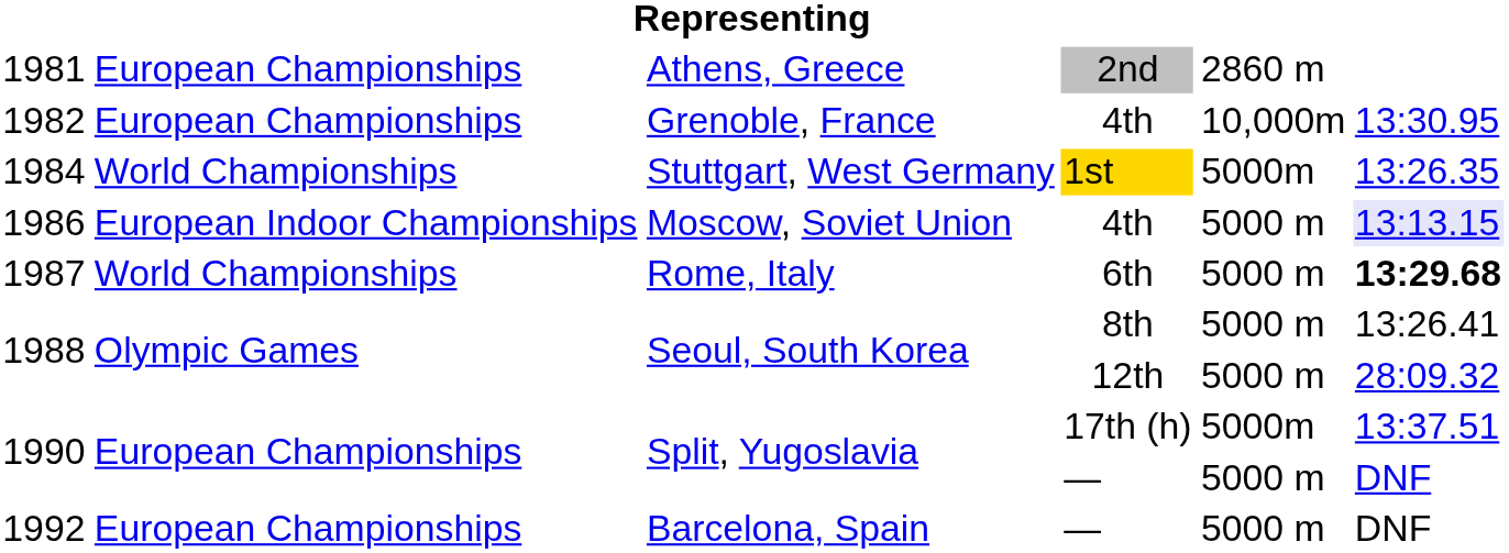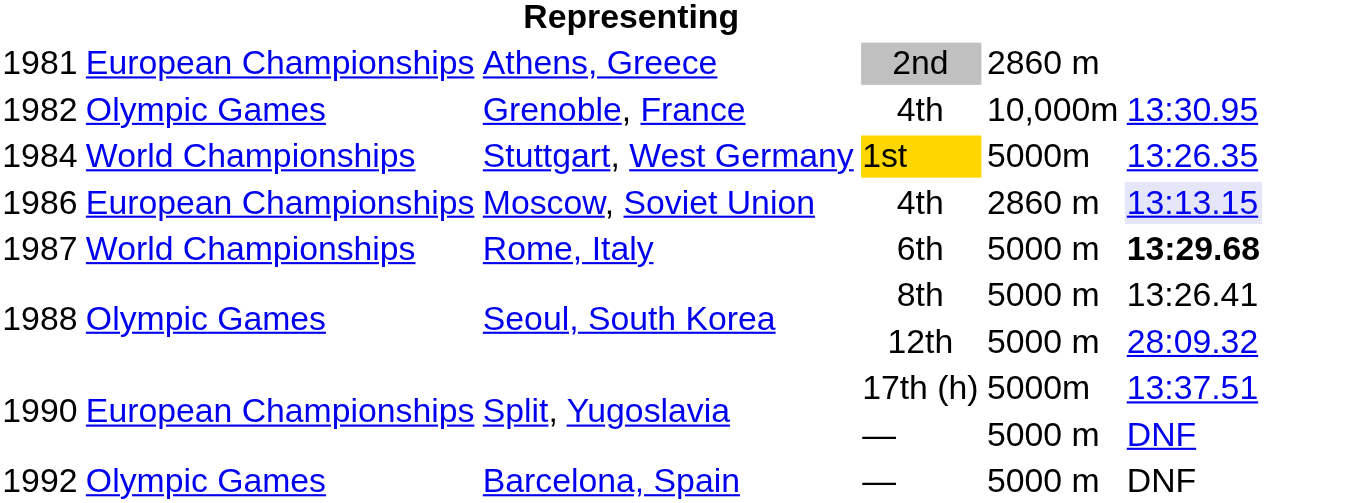1982 | column 2: European Championships -> Olympic Games
1986 | column 2: European Indoor Championships -> European Championships
1986 | column 5: 5000 m -> 2860 m
1992 | column 2: European Championships -> Olympic Games
